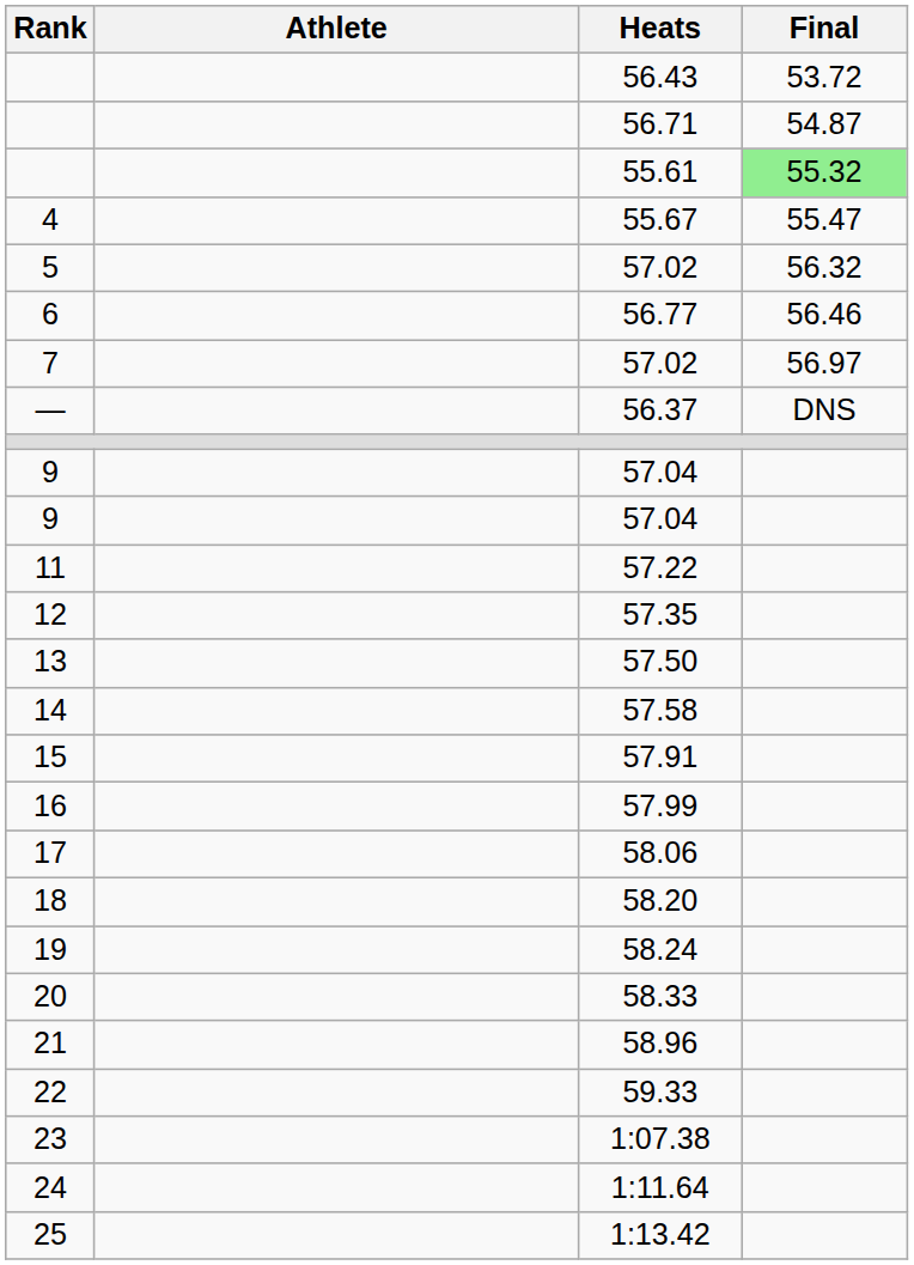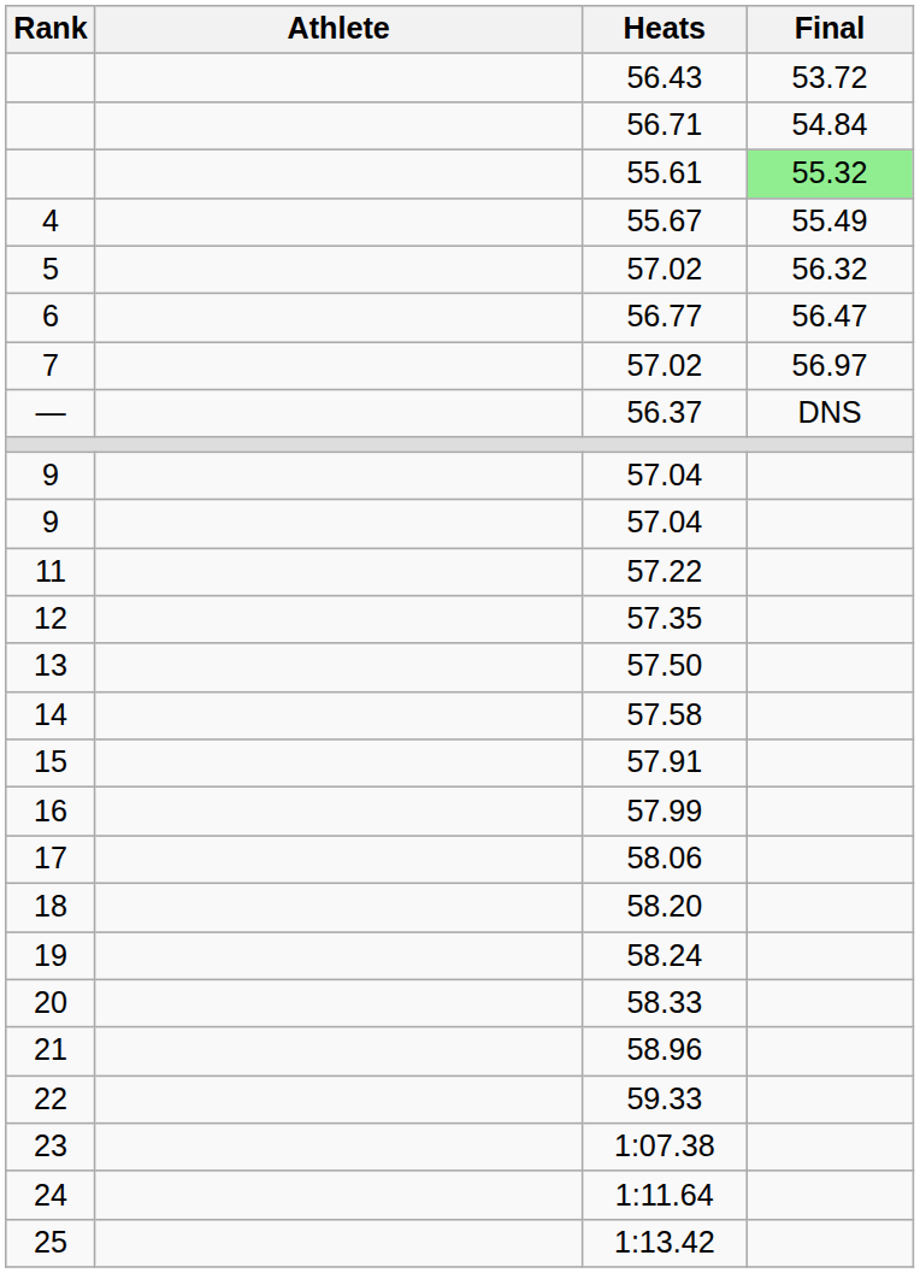56.71 | Final: 54.87 -> 54.84
55.67 | Final: 55.47 -> 55.49
56.77 | Final: 56.46 -> 56.47
